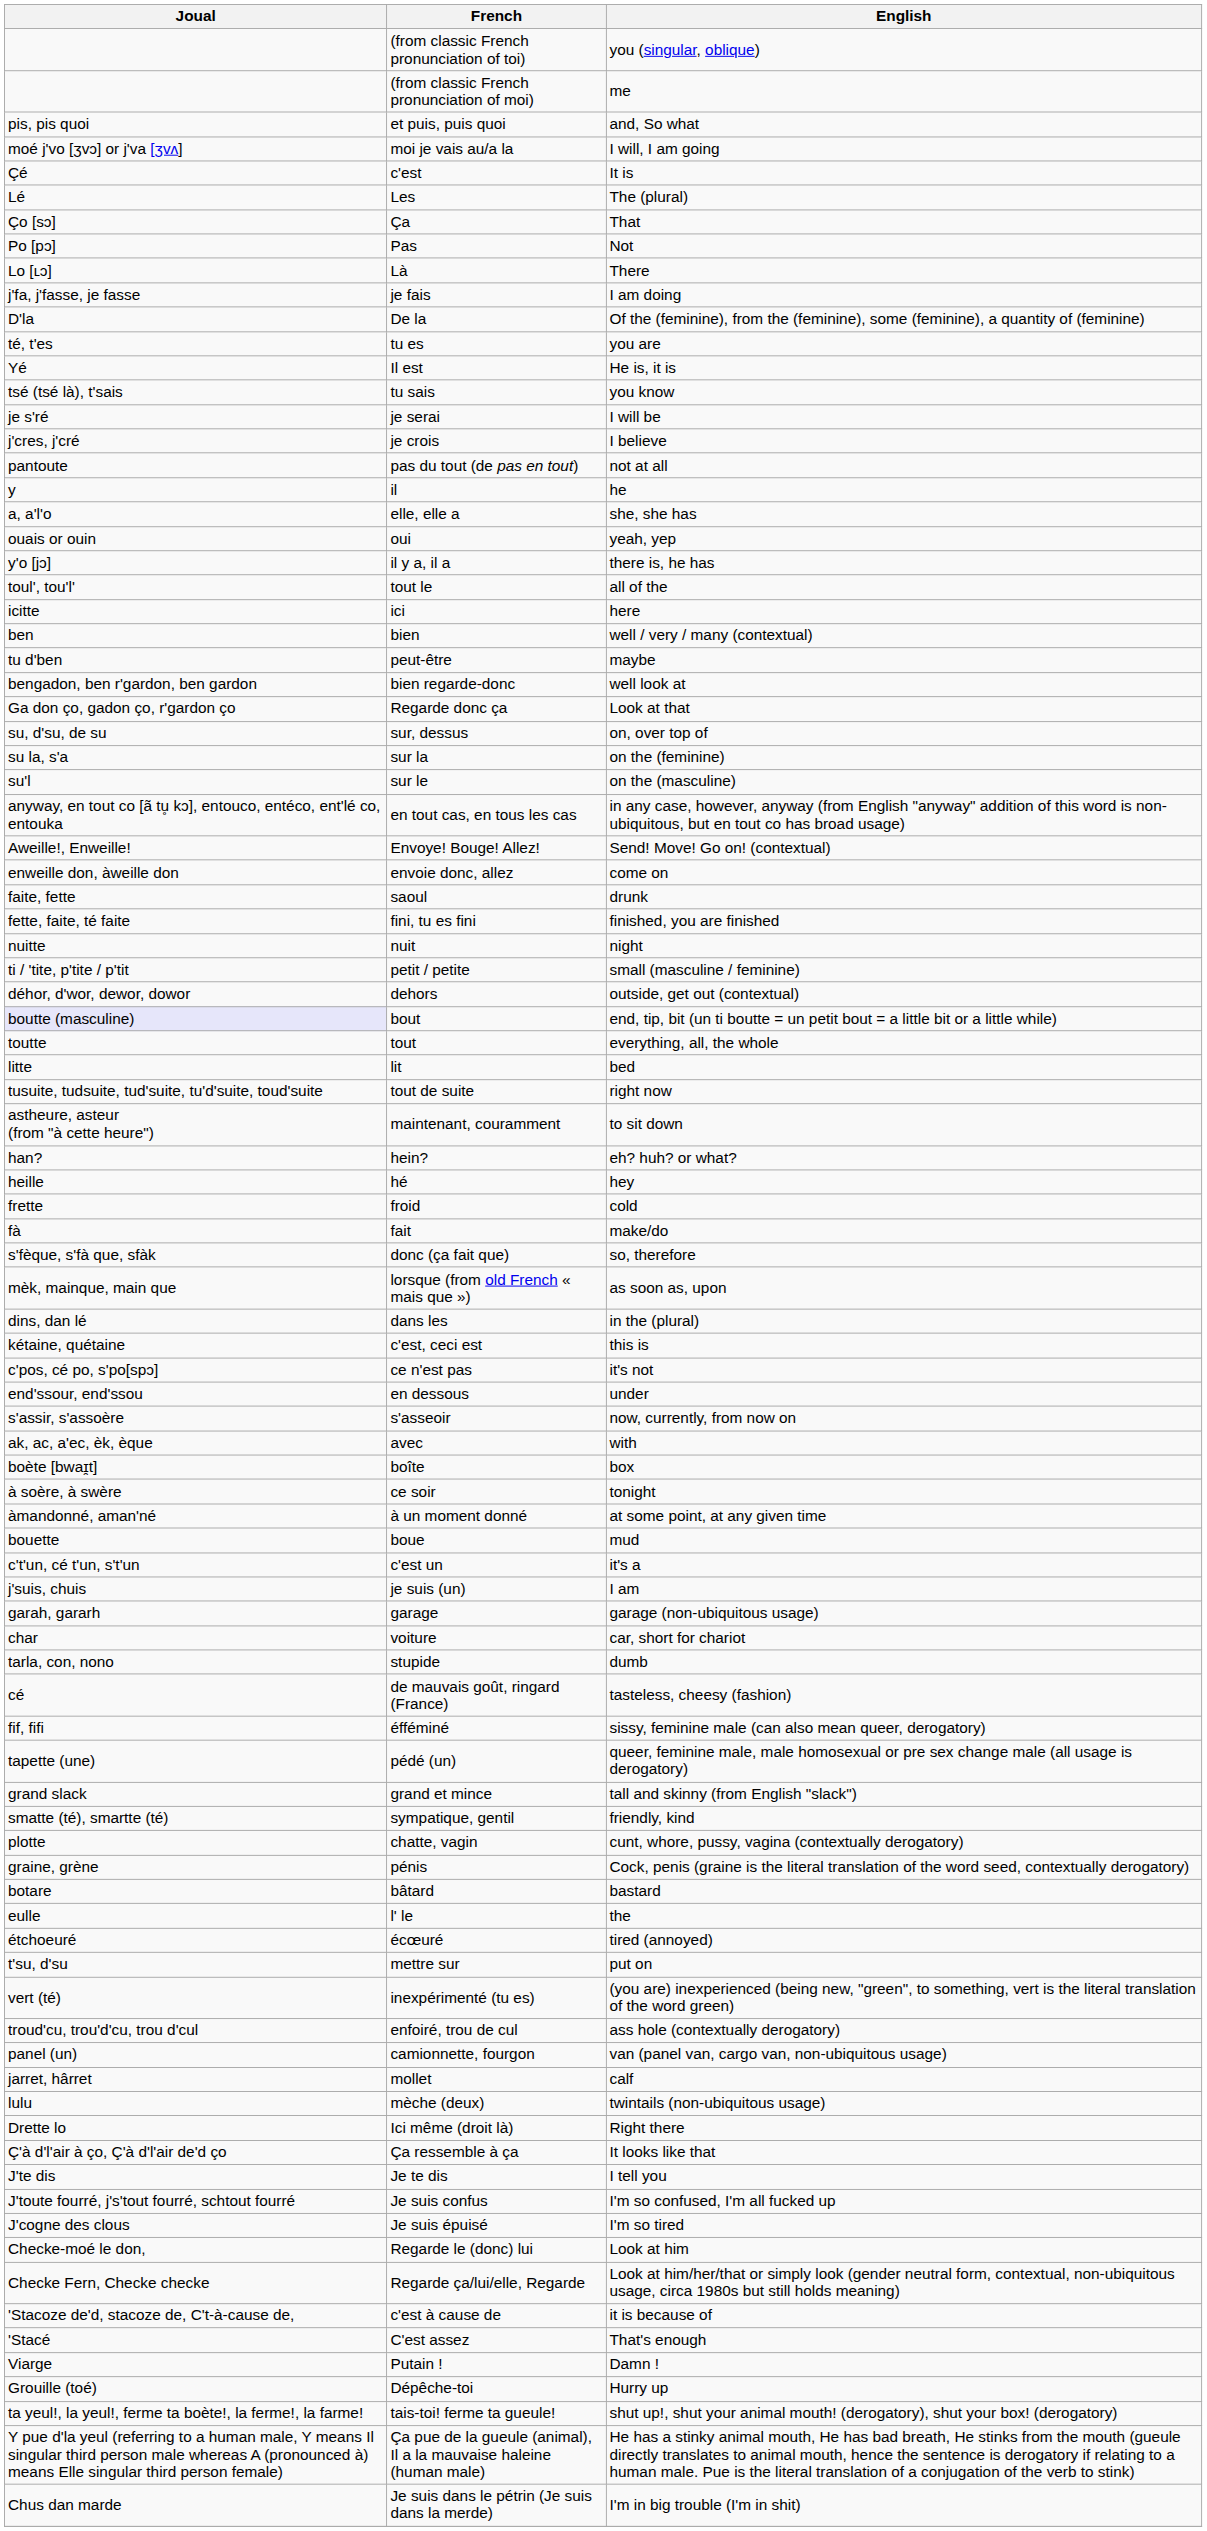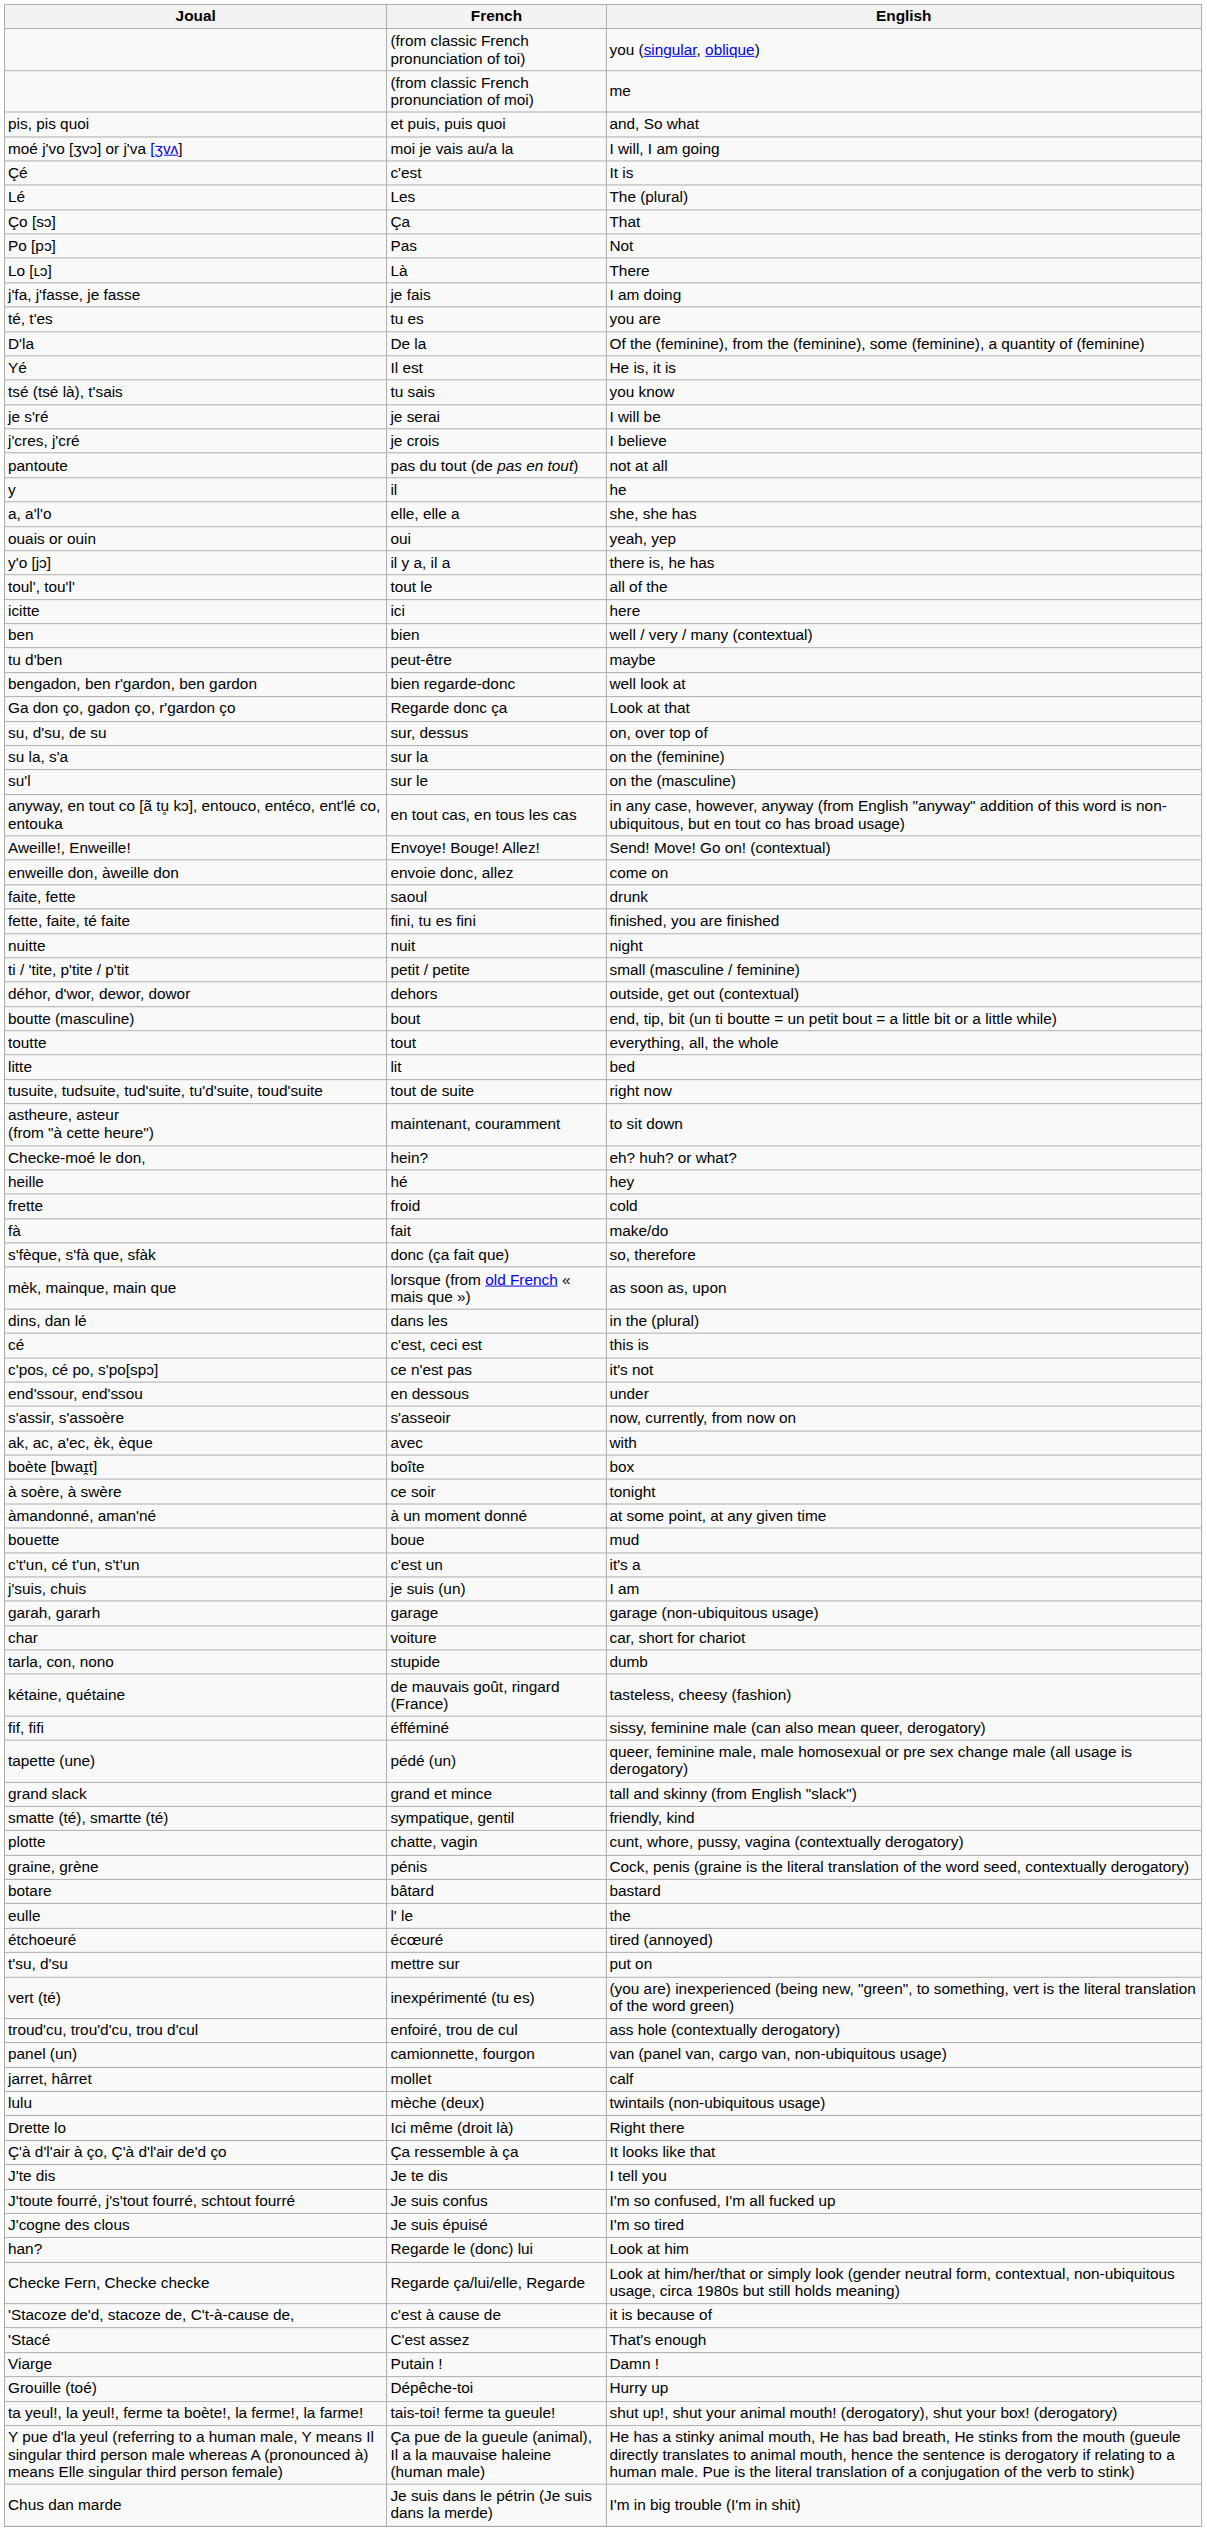rows swapped: De la <-> tu es
bout | Joual: lavender background -> no background
hein? | Joual: han? -> Checke-moé le don,
c'est, ceci est | Joual: kétaine, quétaine -> cé
de mauvais goût, ringard (France) | Joual: cé -> kétaine, quétaine
Regarde le (donc) lui | Joual: Checke-moé le don, -> han?
